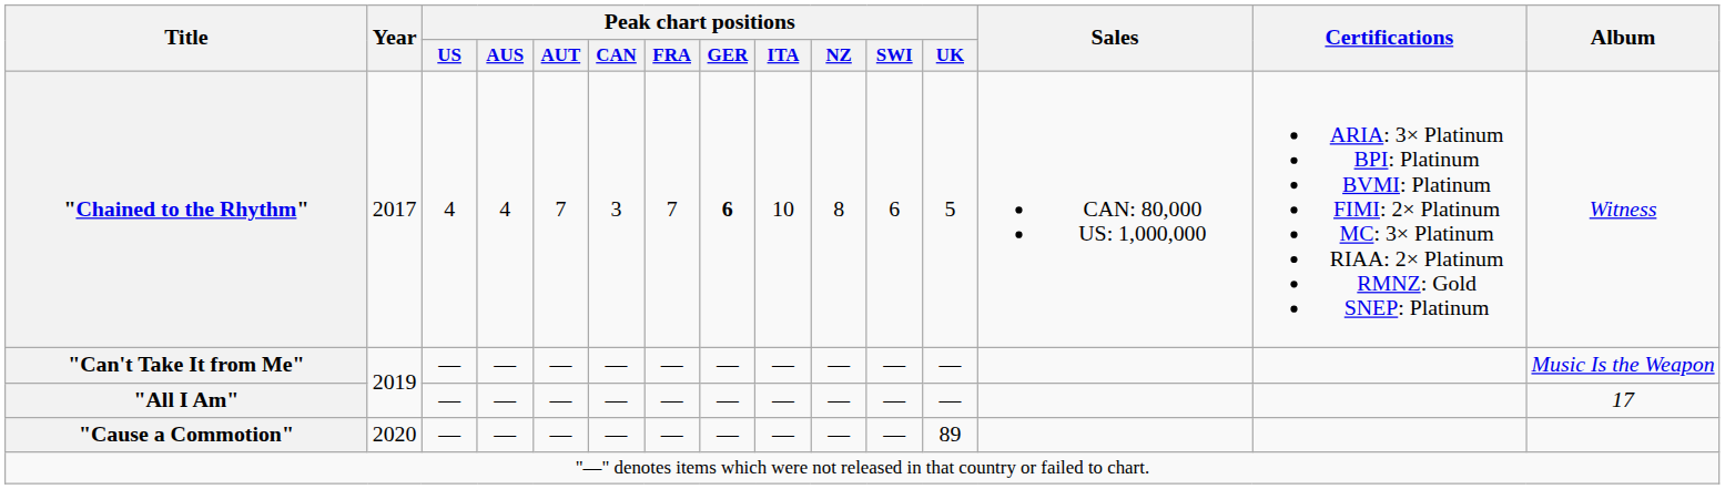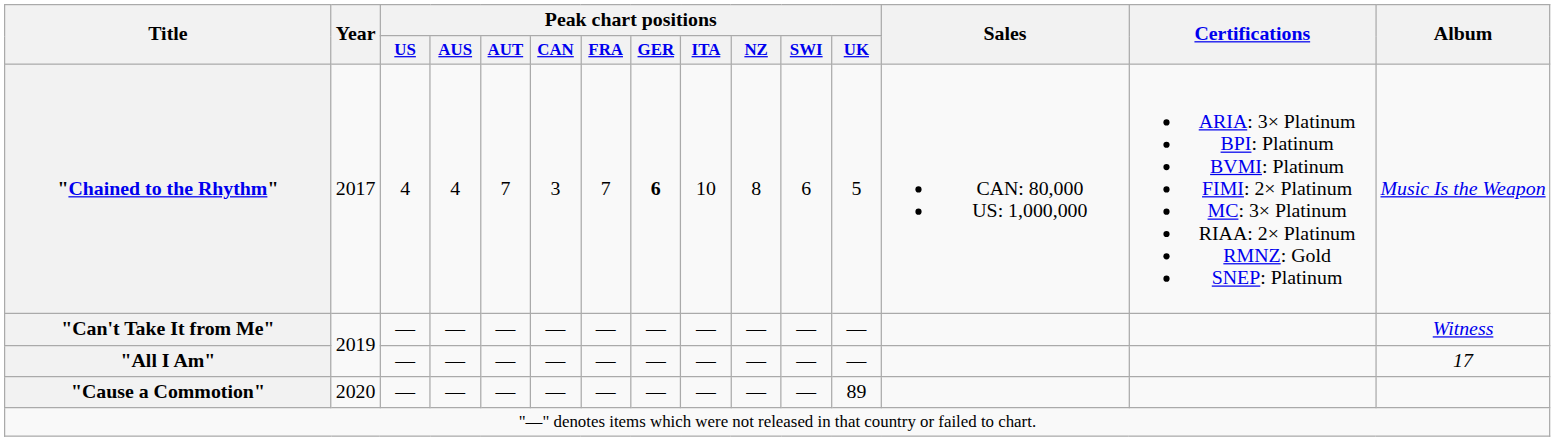"Chained to the Rhythm" | Album: Witness -> Music Is the Weapon
"Can't Take It from Me" | Album: Music Is the Weapon -> Witness
